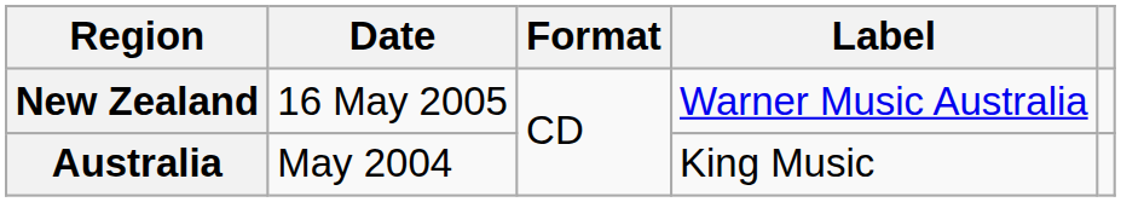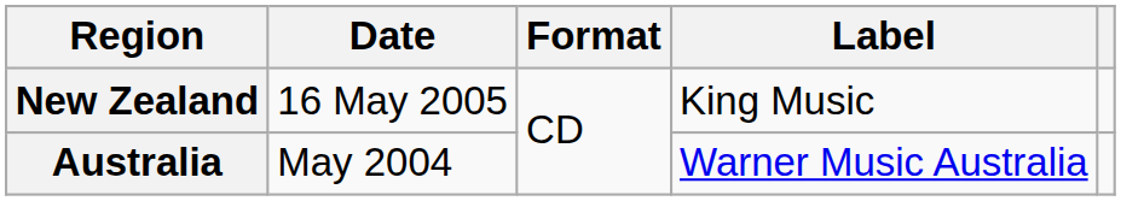New Zealand | Label: Warner Music Australia -> King Music
Australia | Label: King Music -> Warner Music Australia
